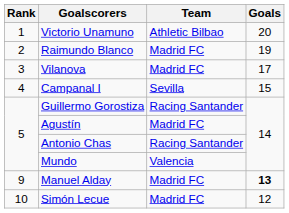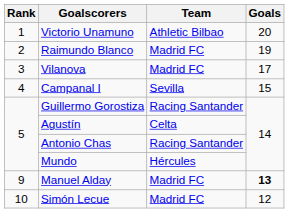Agustín | Team: Madrid FC -> Celta
Mundo | Team: Valencia -> Hércules
